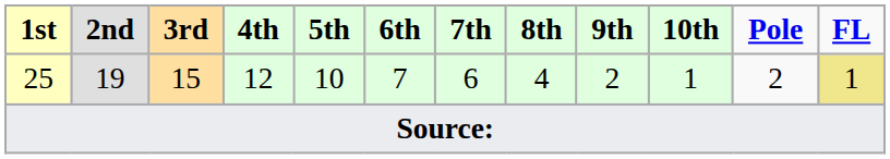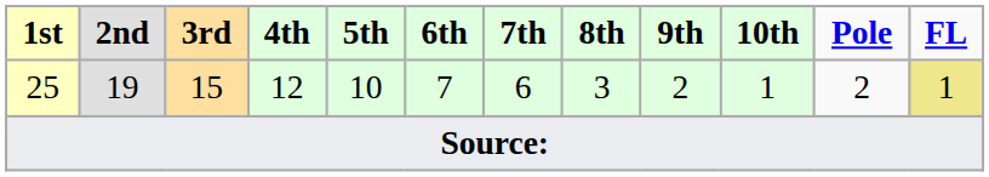25 | 8th: 4 -> 3
